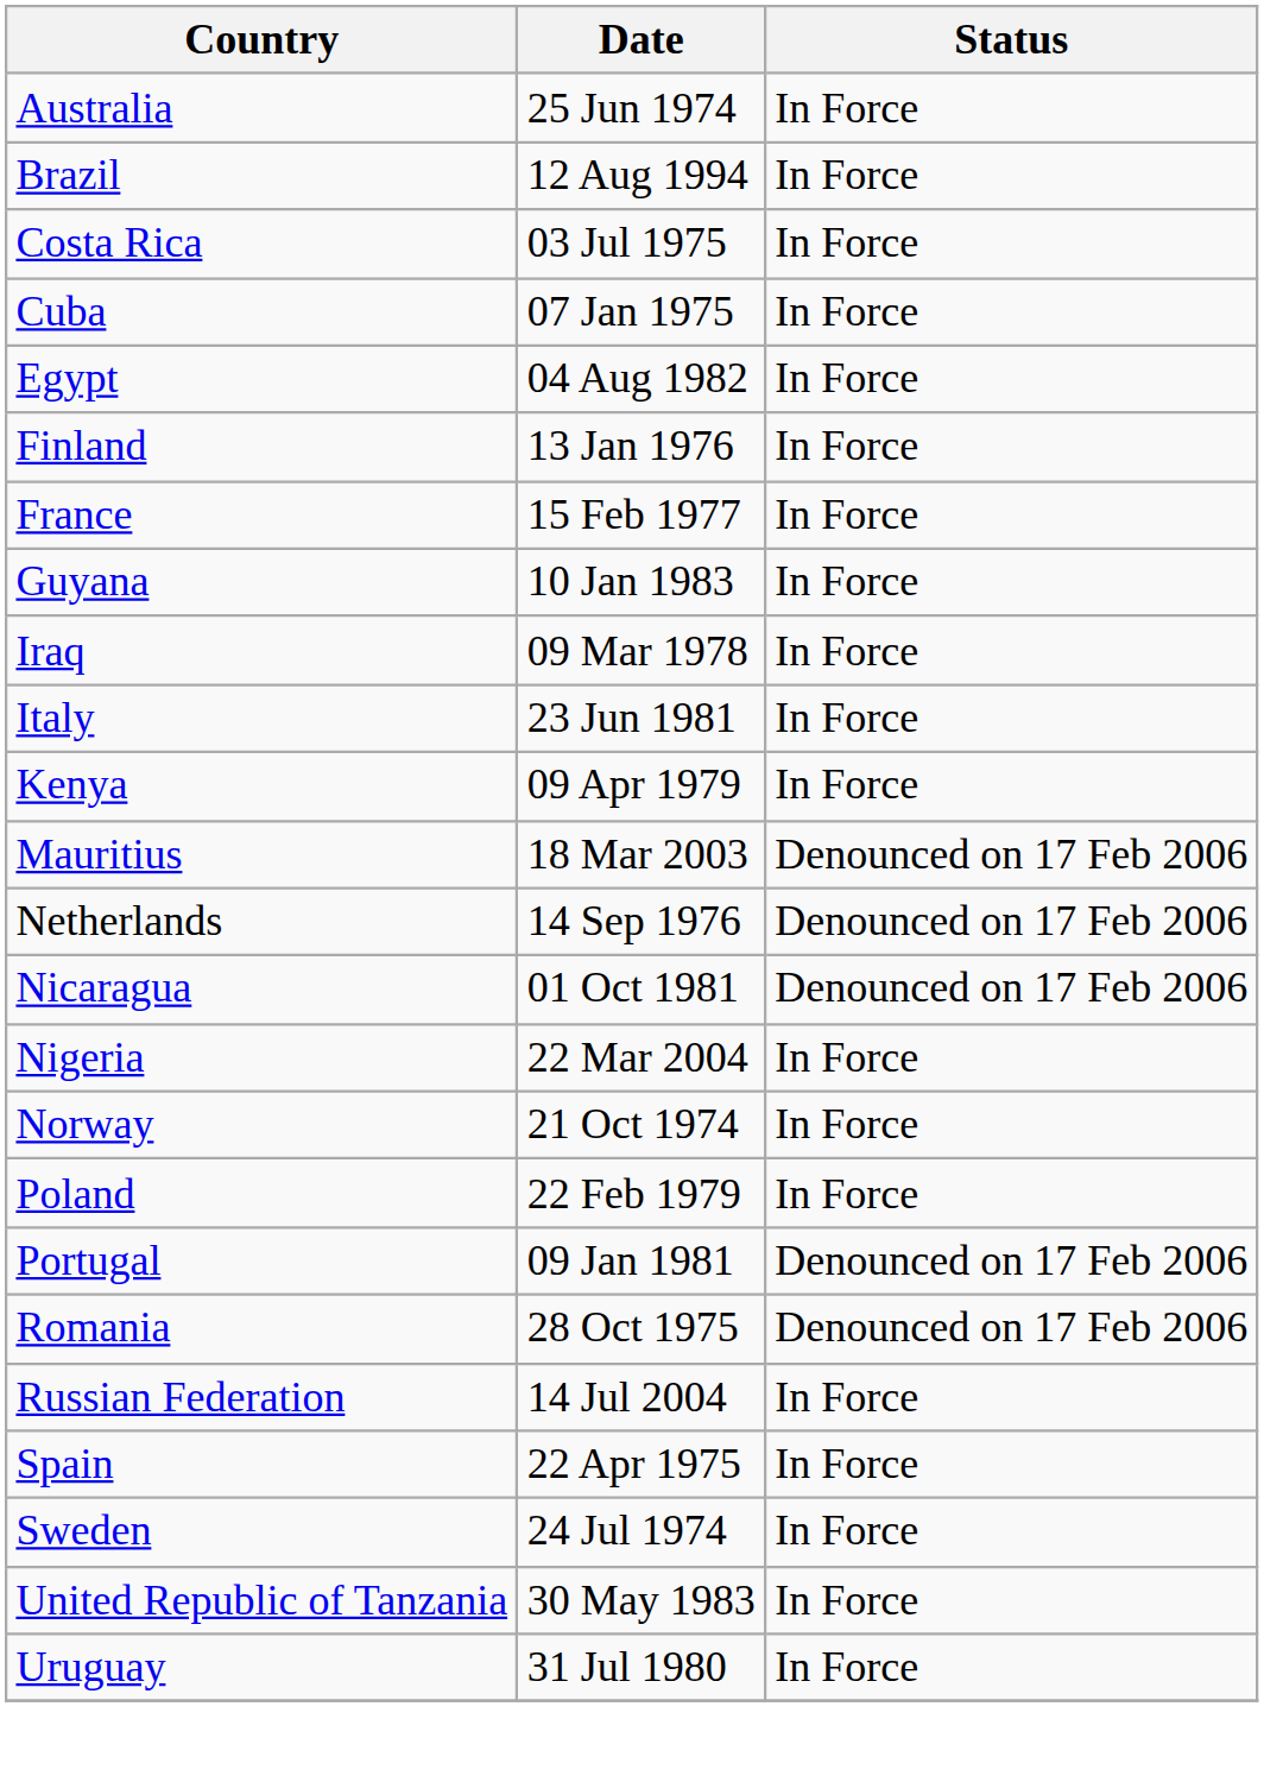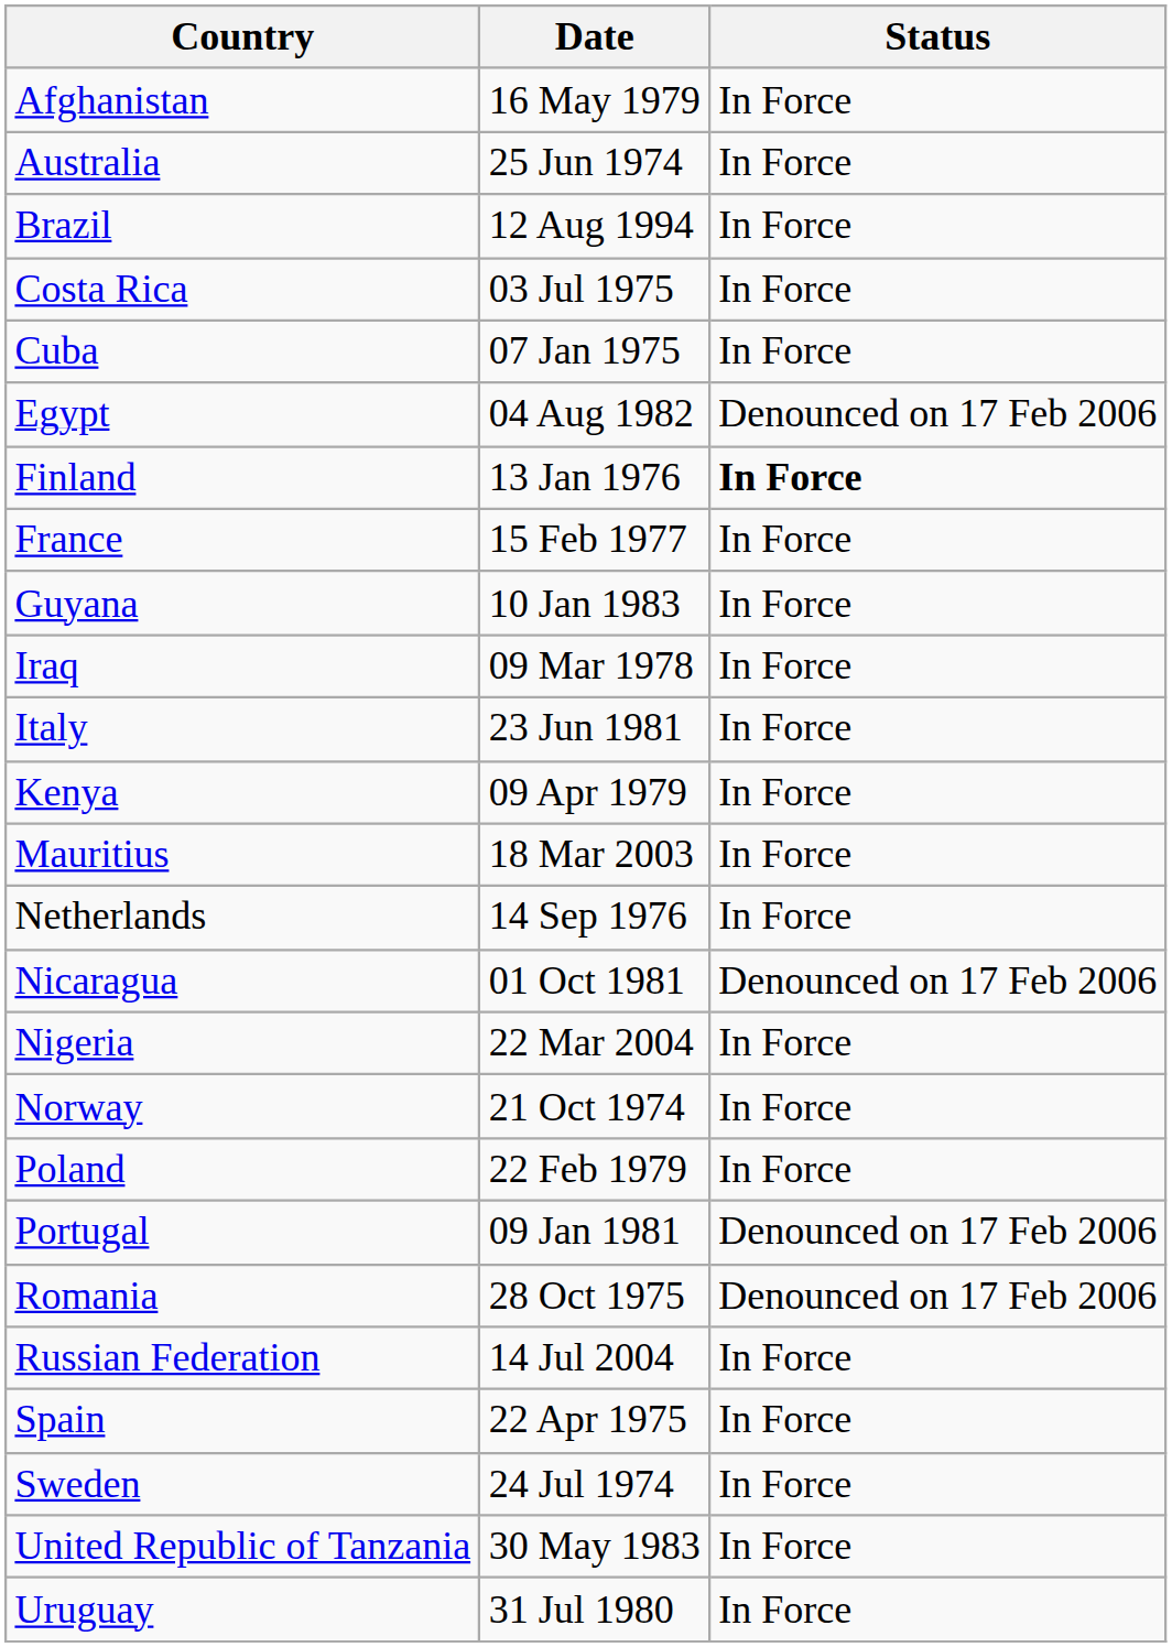+ row: Afghanistan | 16 May 1979 | In Force
Egypt | Status: In Force -> Denounced on 17 Feb 2006
Finland | Status: normal -> bold
Mauritius | Status: Denounced on 17 Feb 2006 -> In Force
Netherlands | Status: Denounced on 17 Feb 2006 -> In Force
